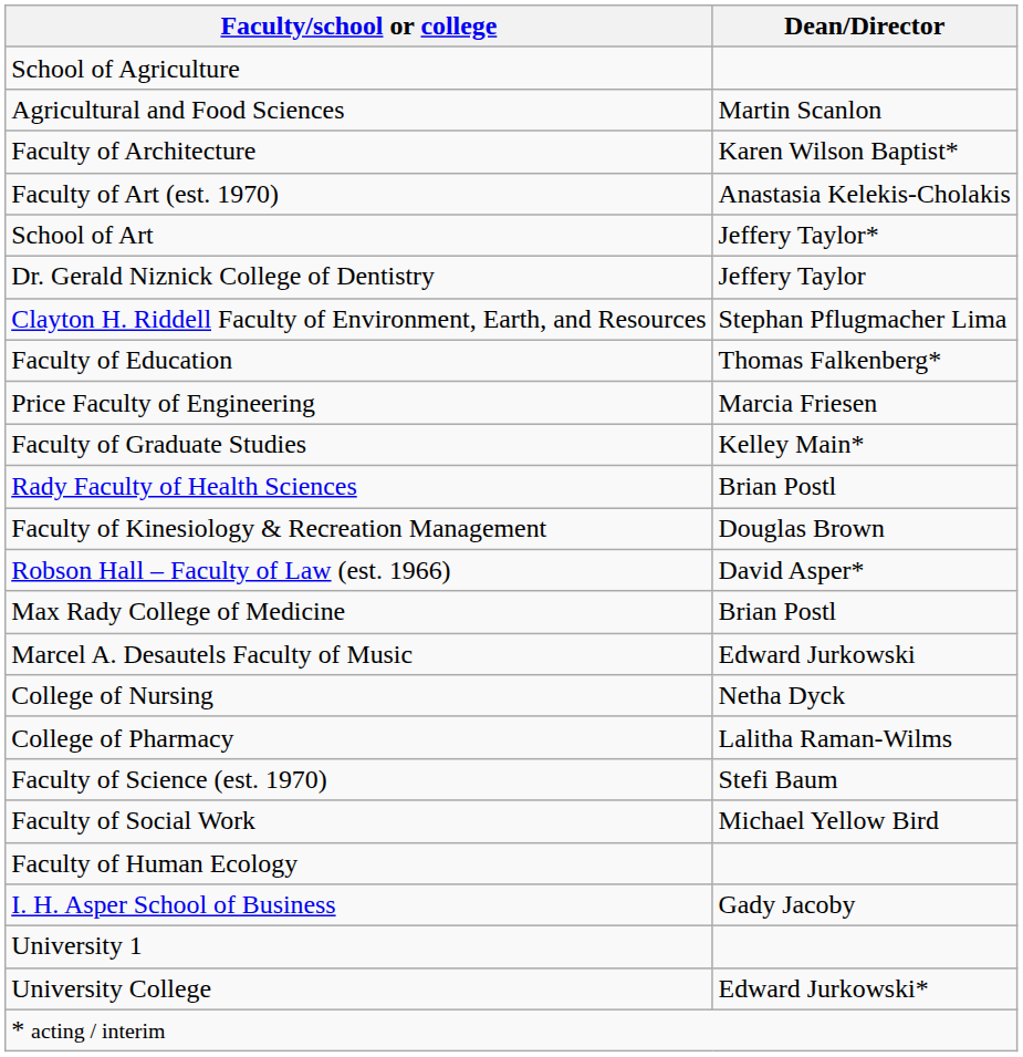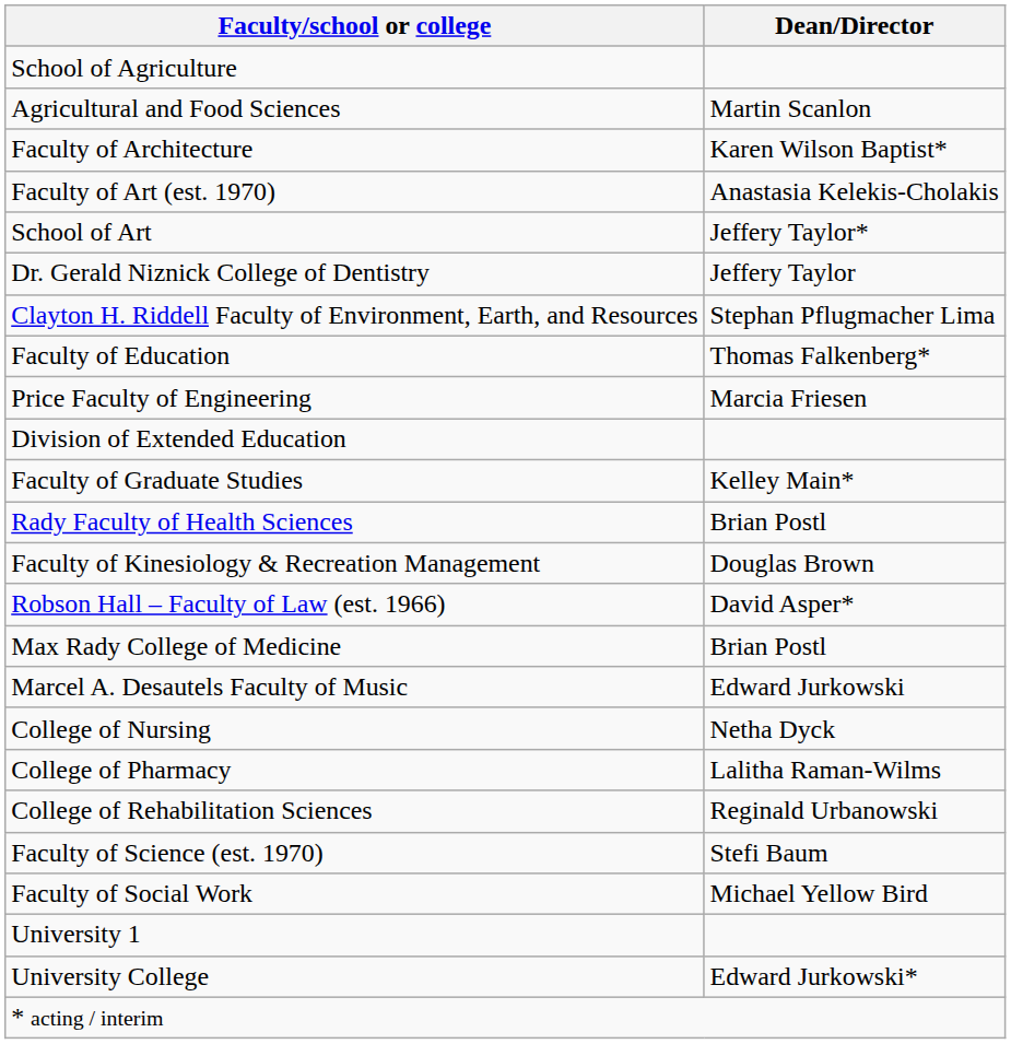+ row: Division of Extended Education
+ row: College of Rehabilitation Sciences | Reginald Urbanowski
- row: Faculty of Human Ecology
- row: I. H. Asper School of Business | Gady Jacoby
